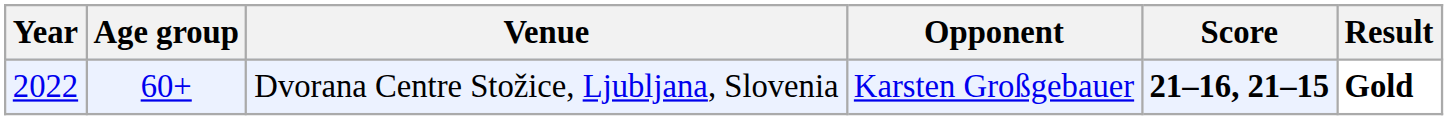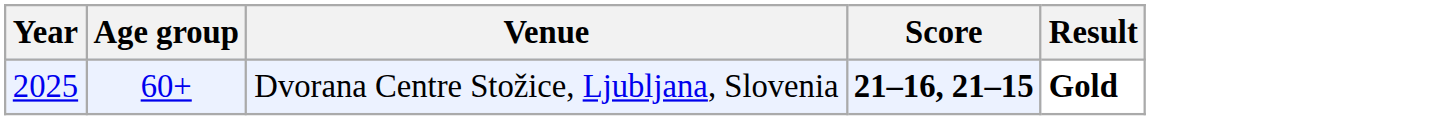- column: Opponent | Karsten Großgebauer
Dvorana Centre Stožice, Ljubljana, Slovenia | Year: 2022 -> 2025
